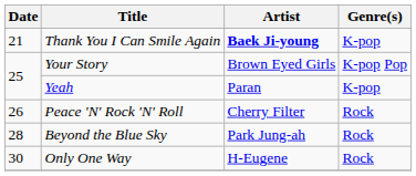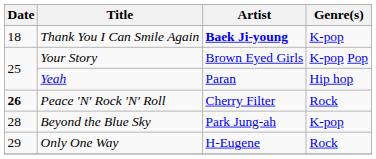Thank You I Can Smile Again | Date: 21 -> 18
Yeah | Genre(s): K-pop -> Hip hop
Peace 'N' Rock 'N' Roll | Date: normal -> bold
Beyond the Blue Sky | Genre(s): Rock -> K-pop
Only One Way | Date: 30 -> 29
